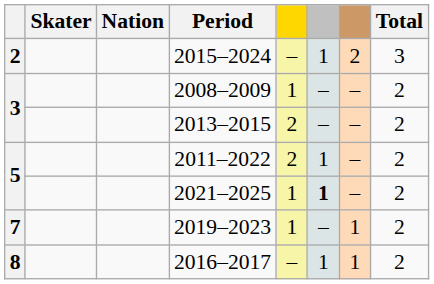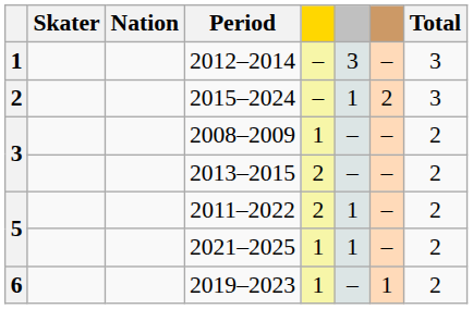+ row: 1 | 2012–2014 | – | 3 | – | 3
2021–2025 | column 6: bold -> normal
2019–2023 | column 1: 7 -> 6
- row: 8 | 2016–2017 | – | 1 | 1 | 2
